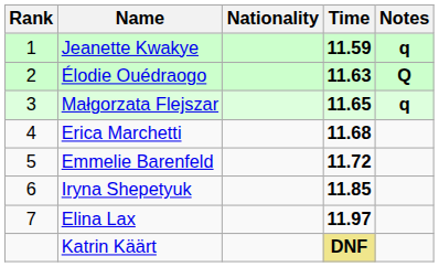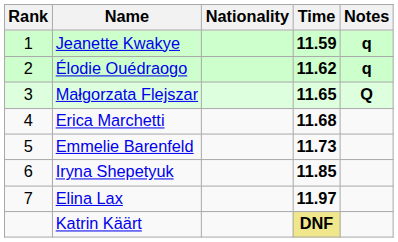Élodie Ouédraogo | Time: 11.63 -> 11.62
Élodie Ouédraogo | Notes: Q -> q
Małgorzata Flejszar | Notes: q -> Q
Emmelie Barenfeld | Time: 11.72 -> 11.73
